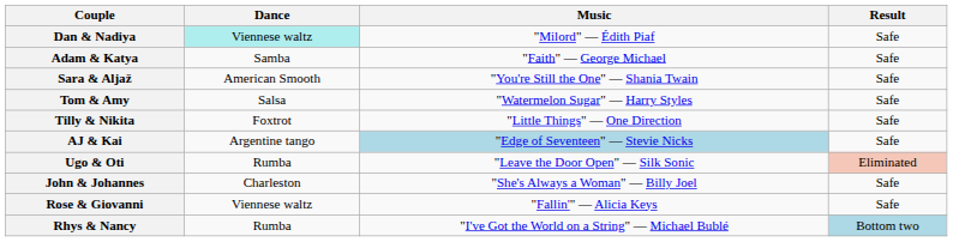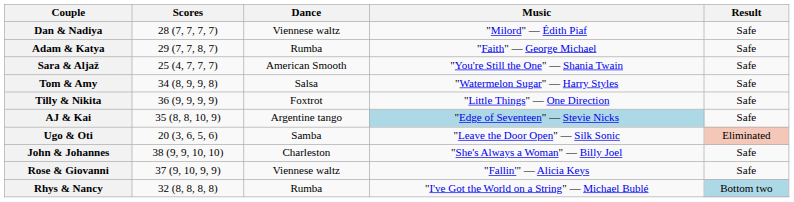+ column: Scores | 28 (7, 7, 7, 7) | 29 (7, 7, 8, 7) | 25 (4, 7, 7, 7) | 34 (8, 9, 9, 8) | 36 (9, 9, 9, 9) | 35 (8, 8, 10, 9) | 20 (3, 6, 5, 6) | 38 (9, 9, 10, 10) | 37 (9, 10, 9, 9) | 32 (8, 8, 8, 8)
Dan & Nadiya | Dance: paleturquoise background -> no background
Adam & Katya | Dance: Samba -> Rumba
Ugo & Oti | Dance: Rumba -> Samba
